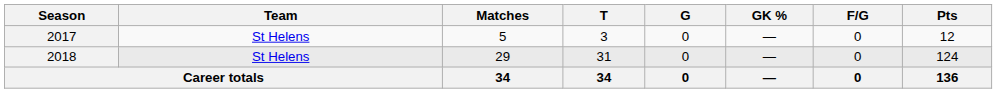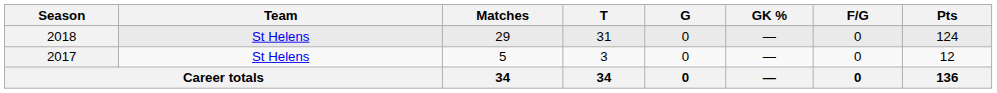rows swapped: 2017 <-> 2018
